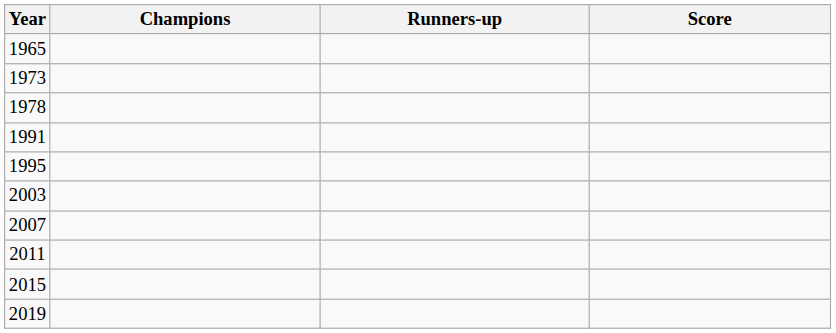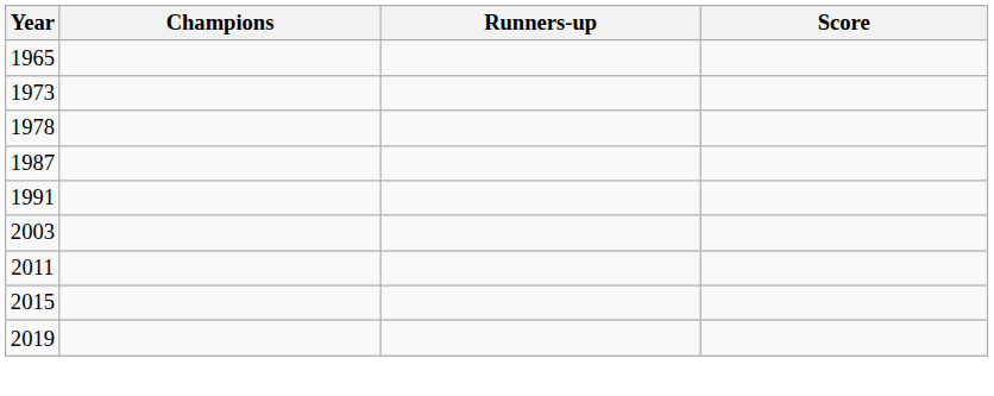+ row: 1987
- row: 1995
- row: 2007
